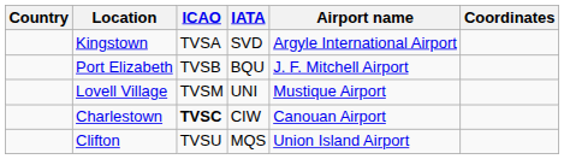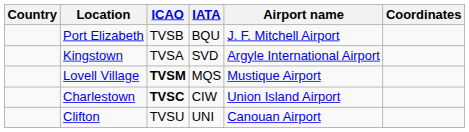rows swapped: Kingstown <-> Port Elizabeth
Lovell Village | ICAO: normal -> bold
Lovell Village | IATA: UNI -> MQS
Charlestown | Airport name: Canouan Airport -> Union Island Airport
Clifton | IATA: MQS -> UNI
Clifton | Airport name: Union Island Airport -> Canouan Airport
